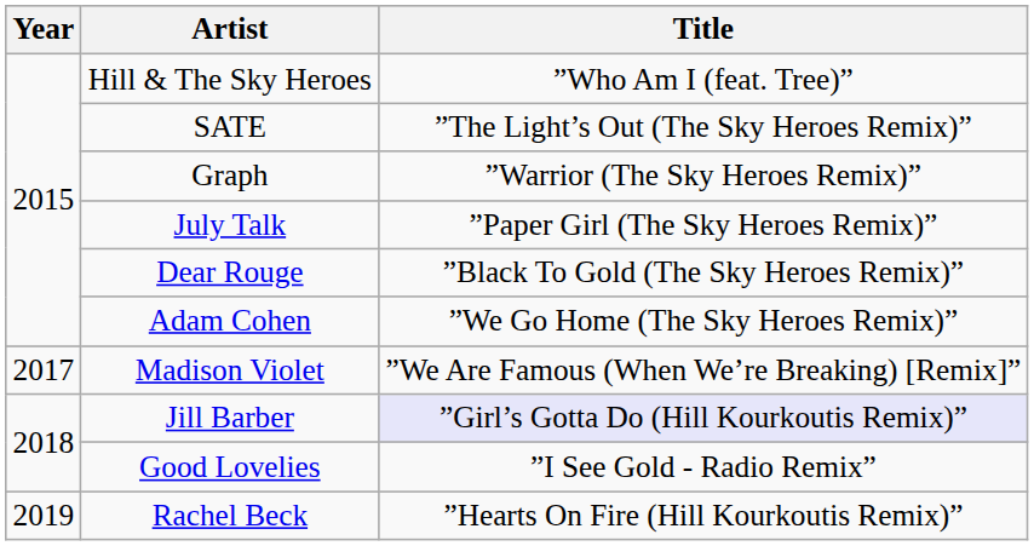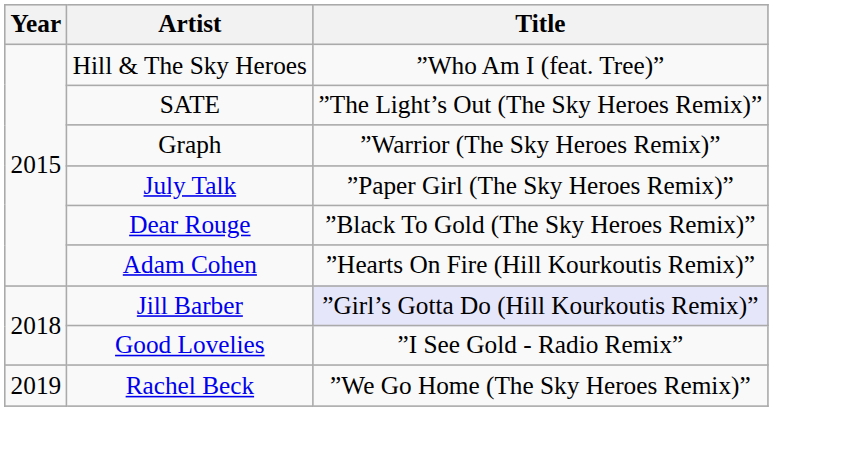Adam Cohen | Title: ”We Go Home (The Sky Heroes Remix)” -> ”Hearts On Fire (Hill Kourkoutis Remix)”
- row: 2017 | Madison Violet | ”We Are Famous (When We’re Breaking) [Remix]”
Rachel Beck | Title: ”Hearts On Fire (Hill Kourkoutis Remix)” -> ”We Go Home (The Sky Heroes Remix)”
